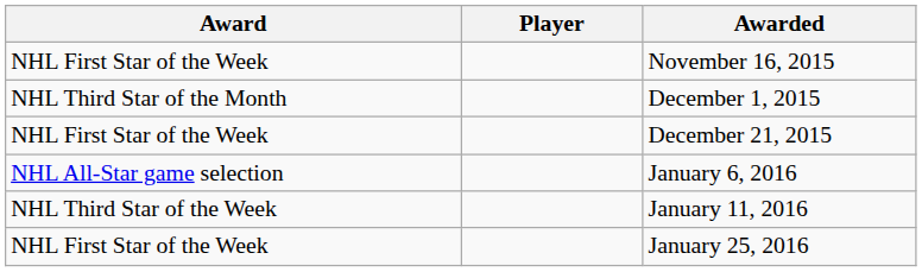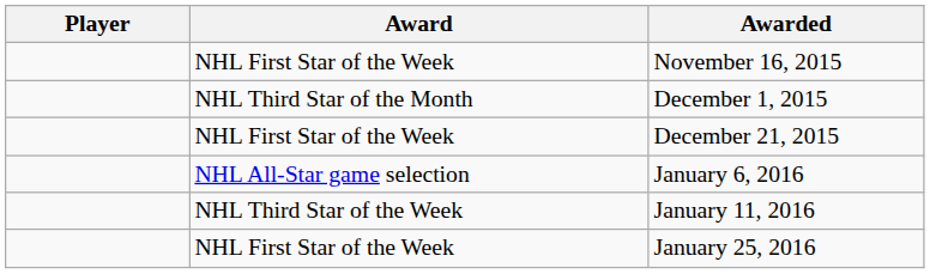columns swapped: Player <-> Award
